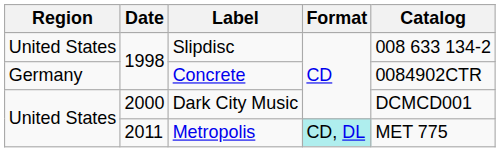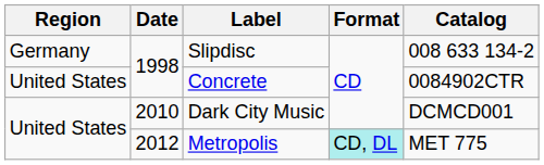Slipdisc | Region: United States -> Germany
Concrete | Region: Germany -> United States
Dark City Music | Date: 2000 -> 2010
Metropolis | Date: 2011 -> 2012
